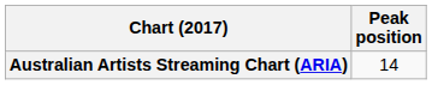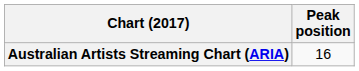Australian Artists Streaming Chart (ARIA) | Peak position: 14 -> 16
